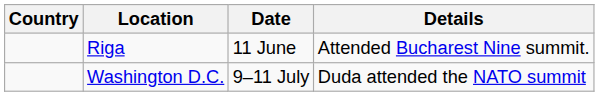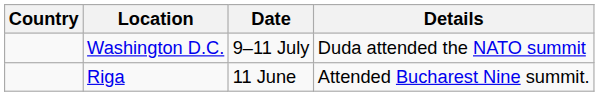rows swapped: Riga <-> Washington D.C.
